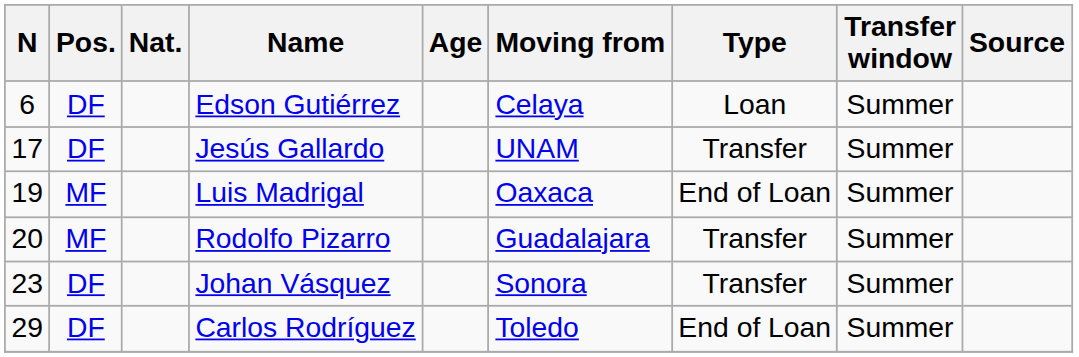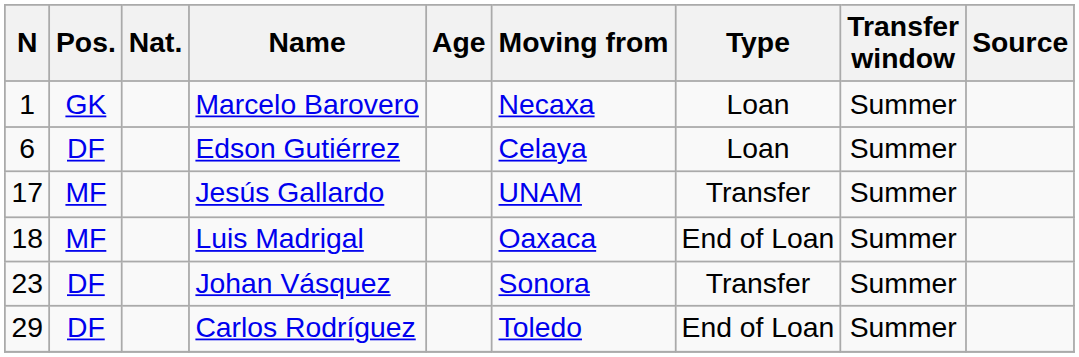+ row: 1 | GK | Marcelo Barovero | Necaxa | Loan | Summer
Jesús Gallardo | Pos.: DF -> MF
Luis Madrigal | N: 19 -> 18
- row: 20 | MF | Rodolfo Pizarro | Guadalajara | Transfer | Summer
